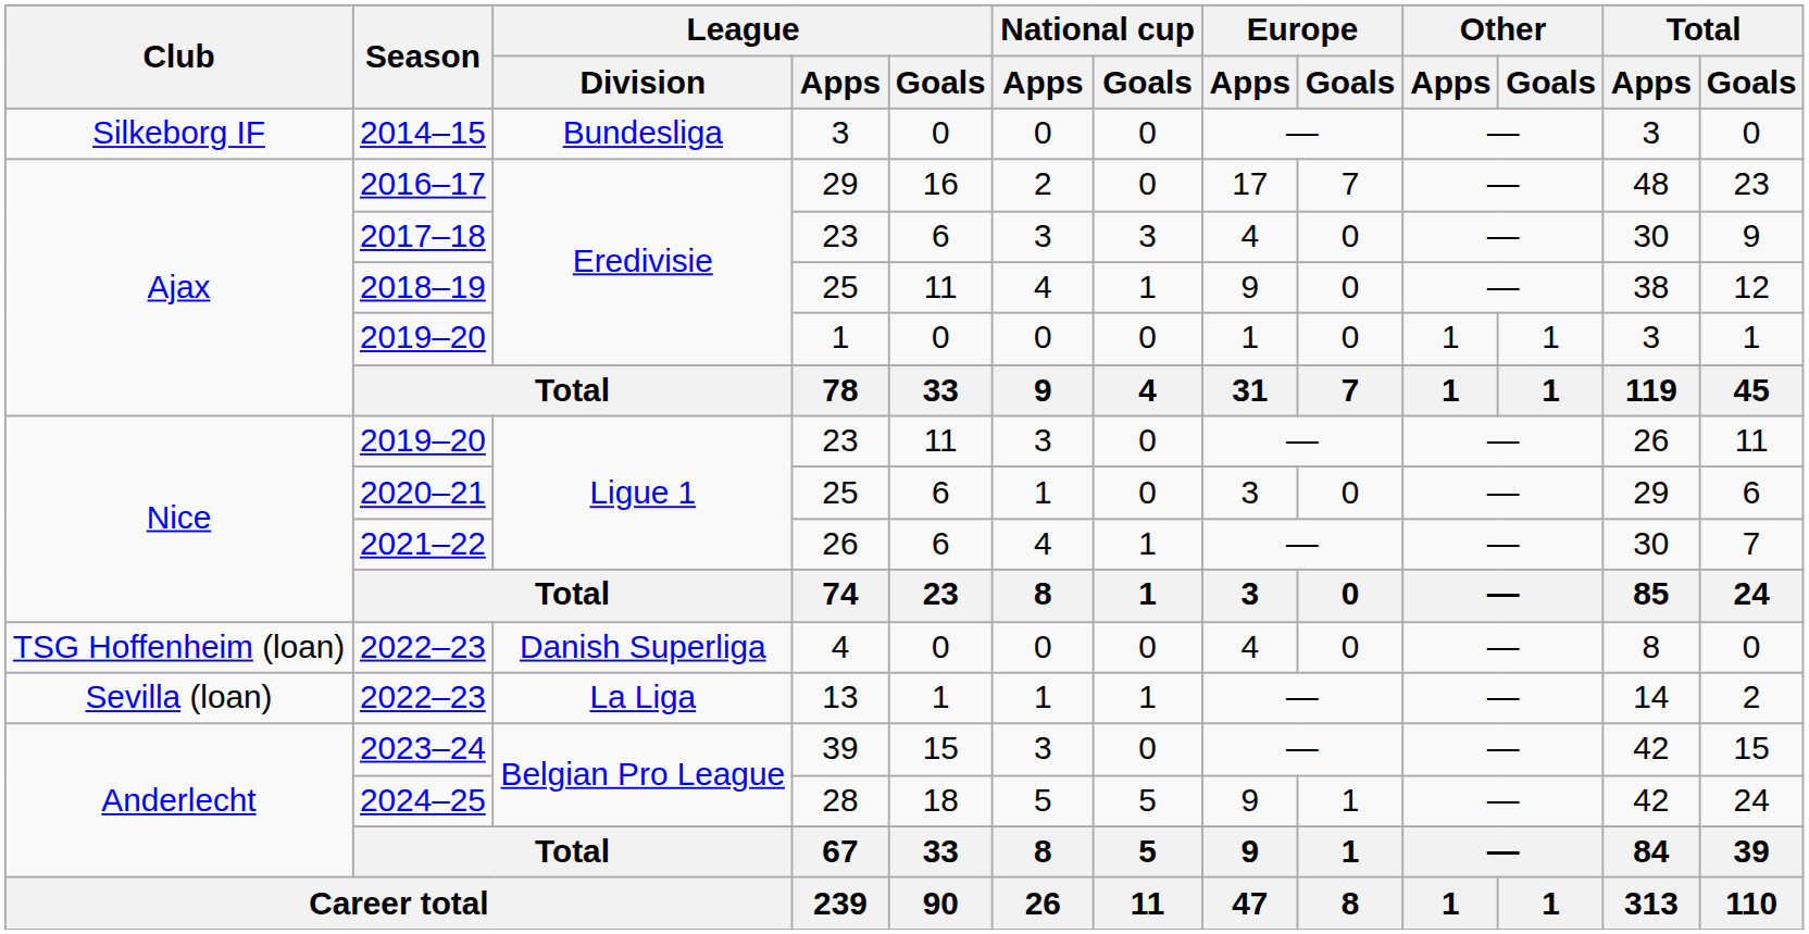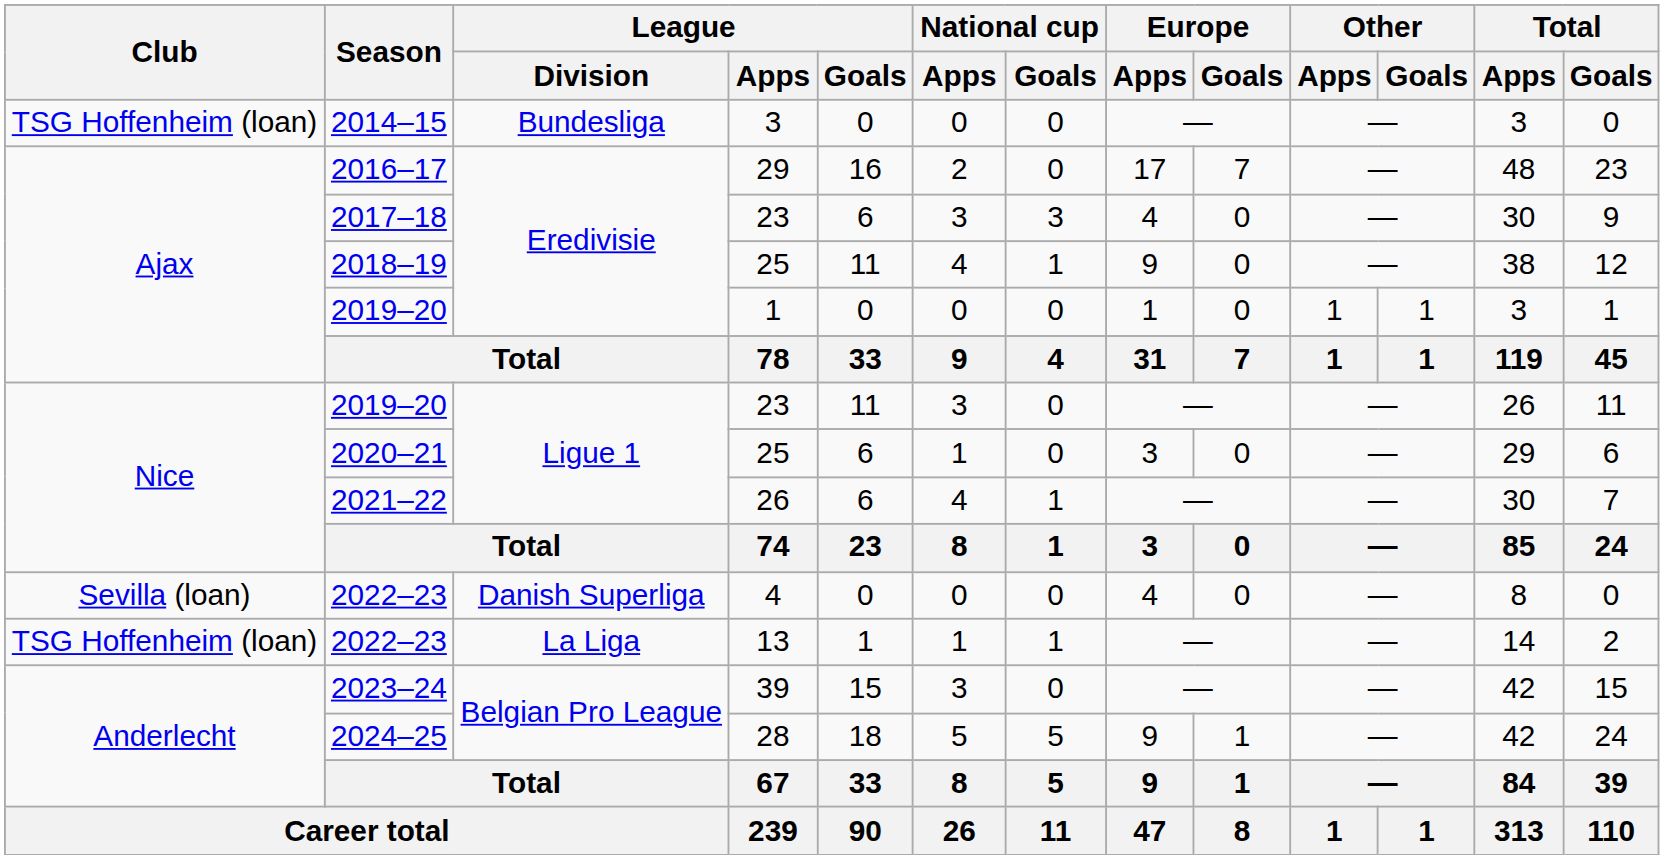2014–15 | Club: Silkeborg IF -> TSG Hoffenheim (loan)
2022–23 / 4 | Club: TSG Hoffenheim (loan) -> Sevilla (loan)
2022–23 / 13 | Club: Sevilla (loan) -> TSG Hoffenheim (loan)
